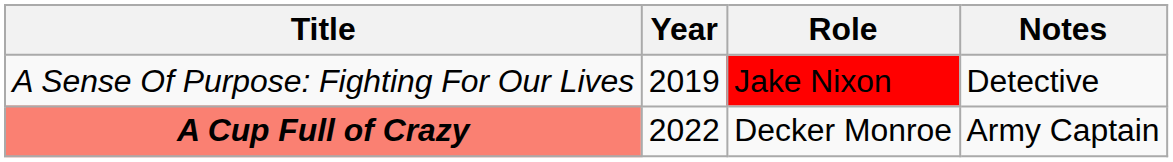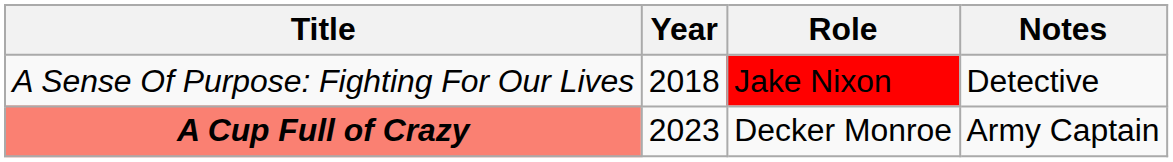A Sense Of Purpose: Fighting For Our Lives | Year: 2019 -> 2018
A Cup Full of Crazy | Year: 2022 -> 2023
